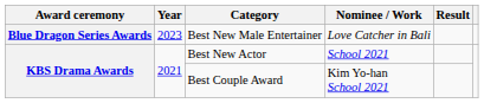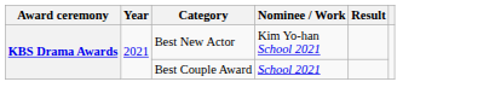- row: Blue Dragon Series Awards | 2023 | Best New Male Entertainer | Love Catcher in Bali
Best New Actor | Nominee / Work: School 2021 -> Kim Yo-han School 2021
Best Couple Award | Nominee / Work: Kim Yo-han School 2021 -> School 2021
